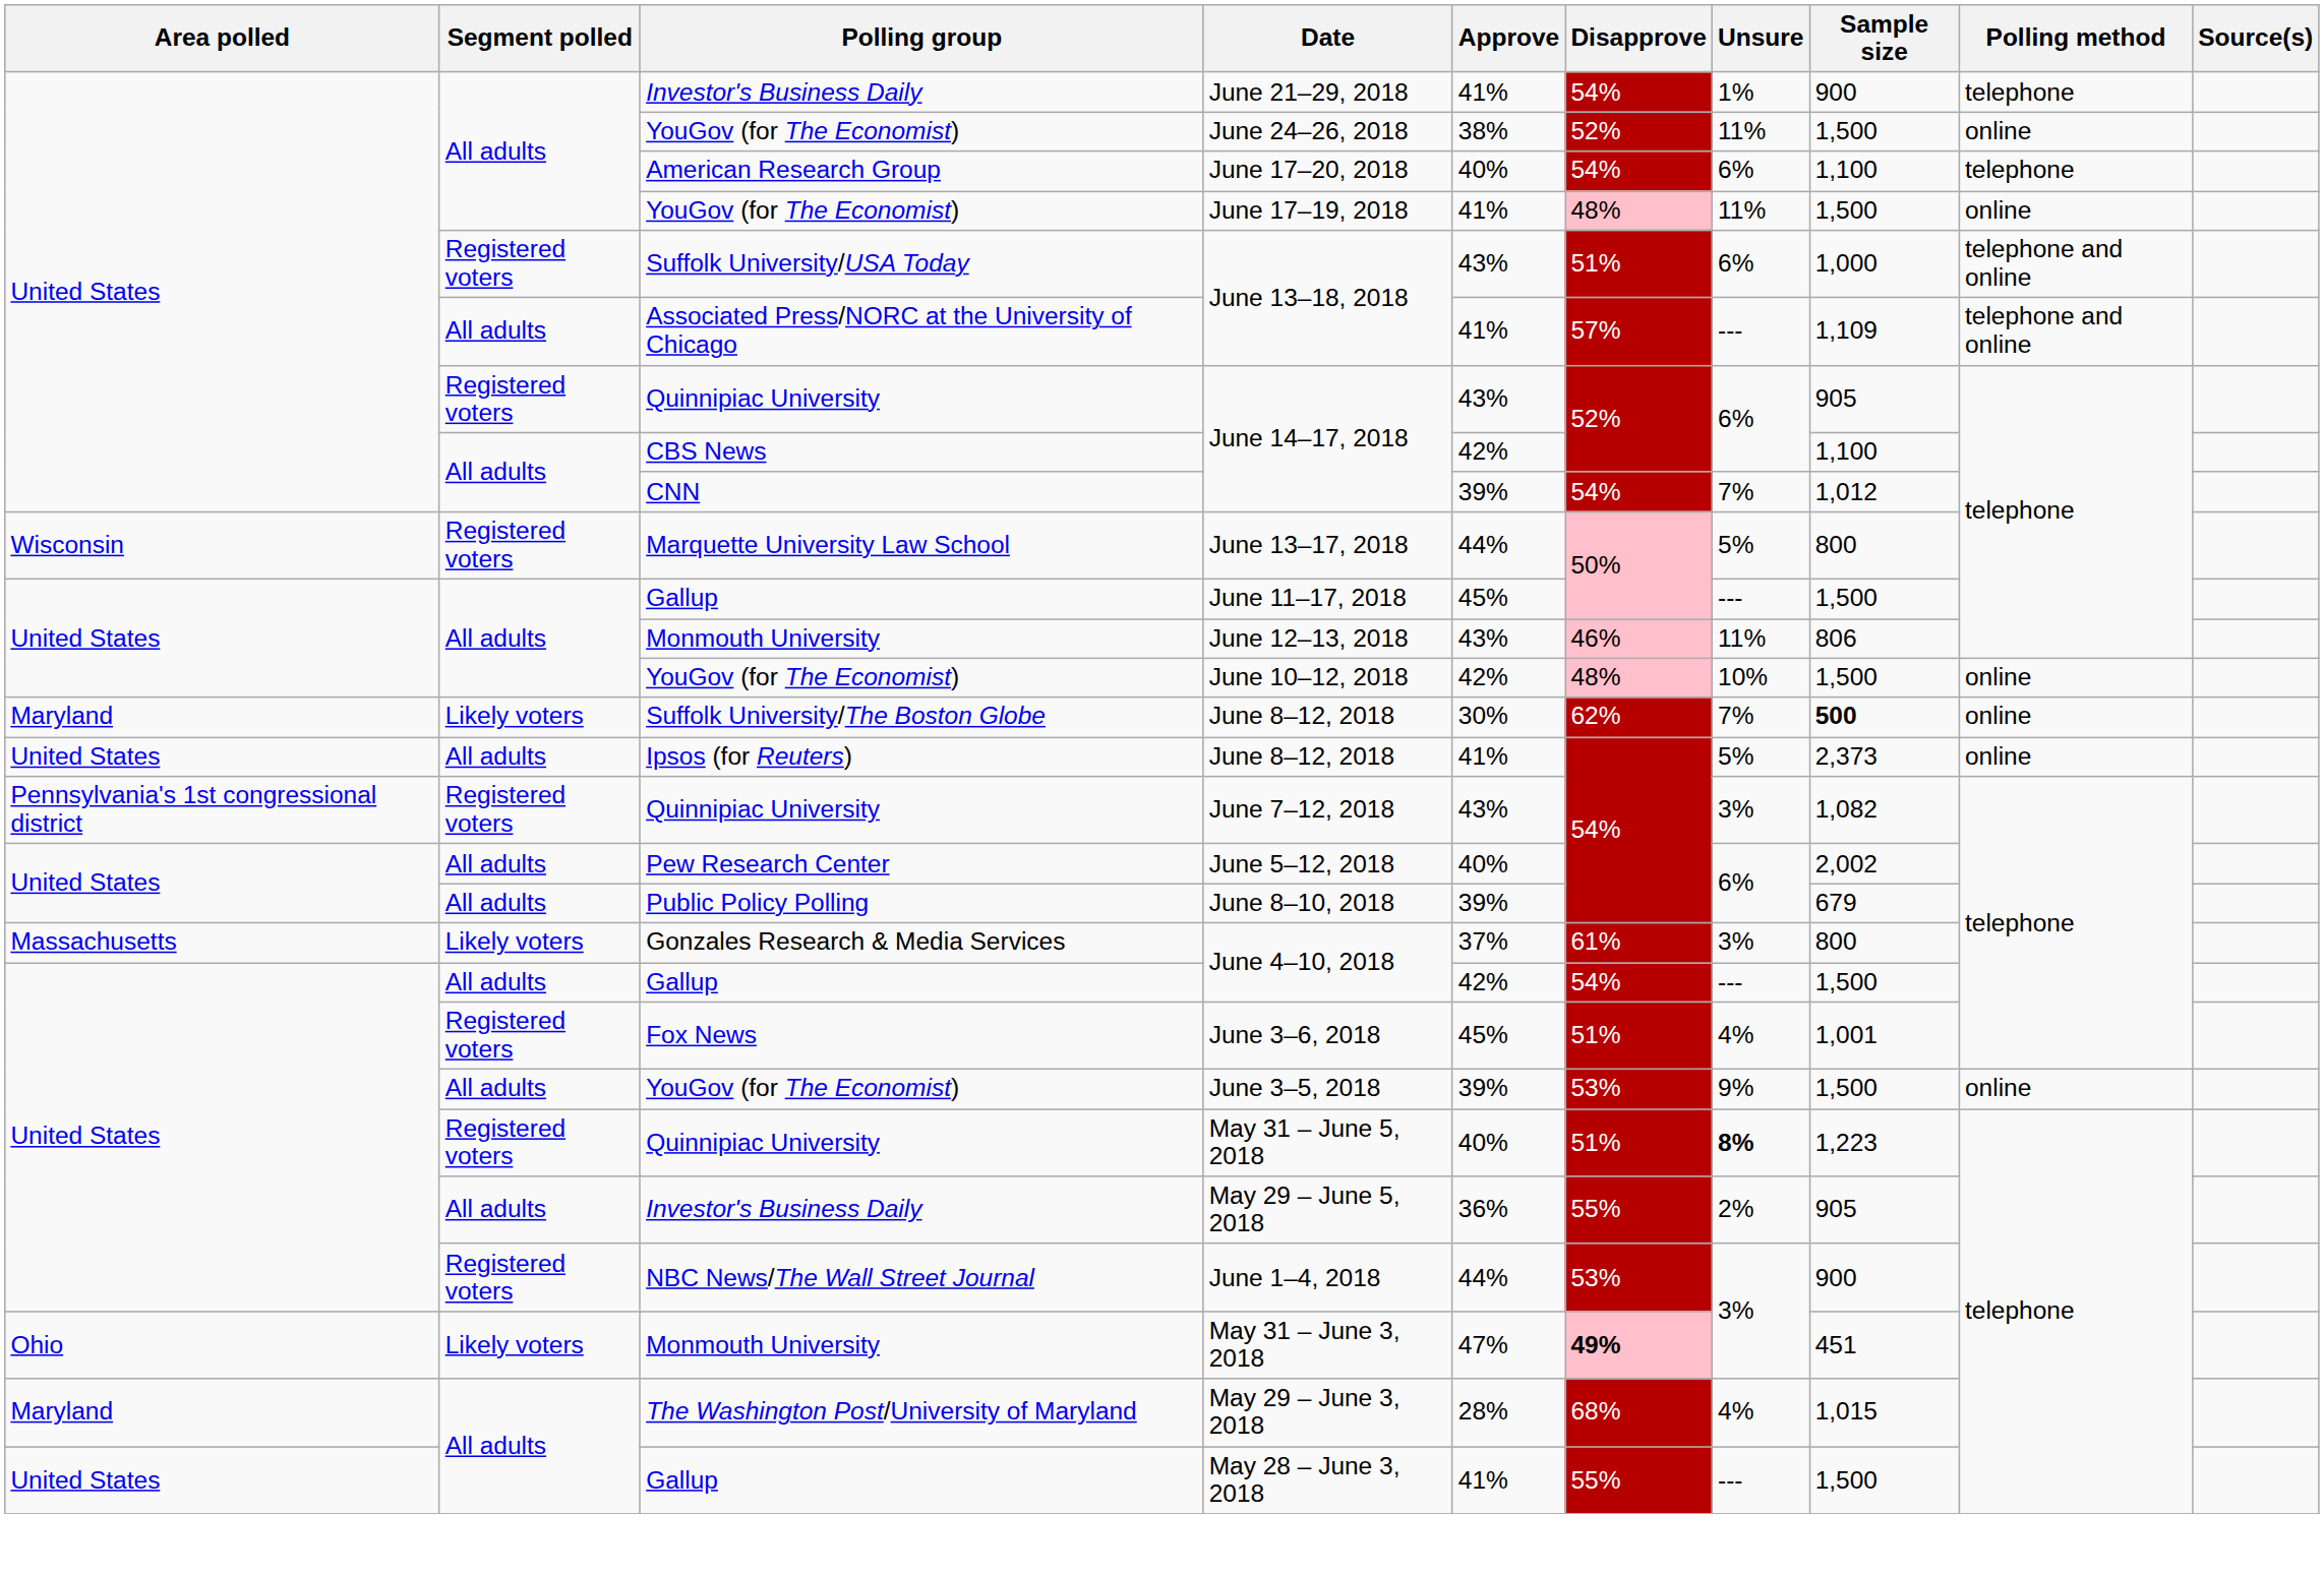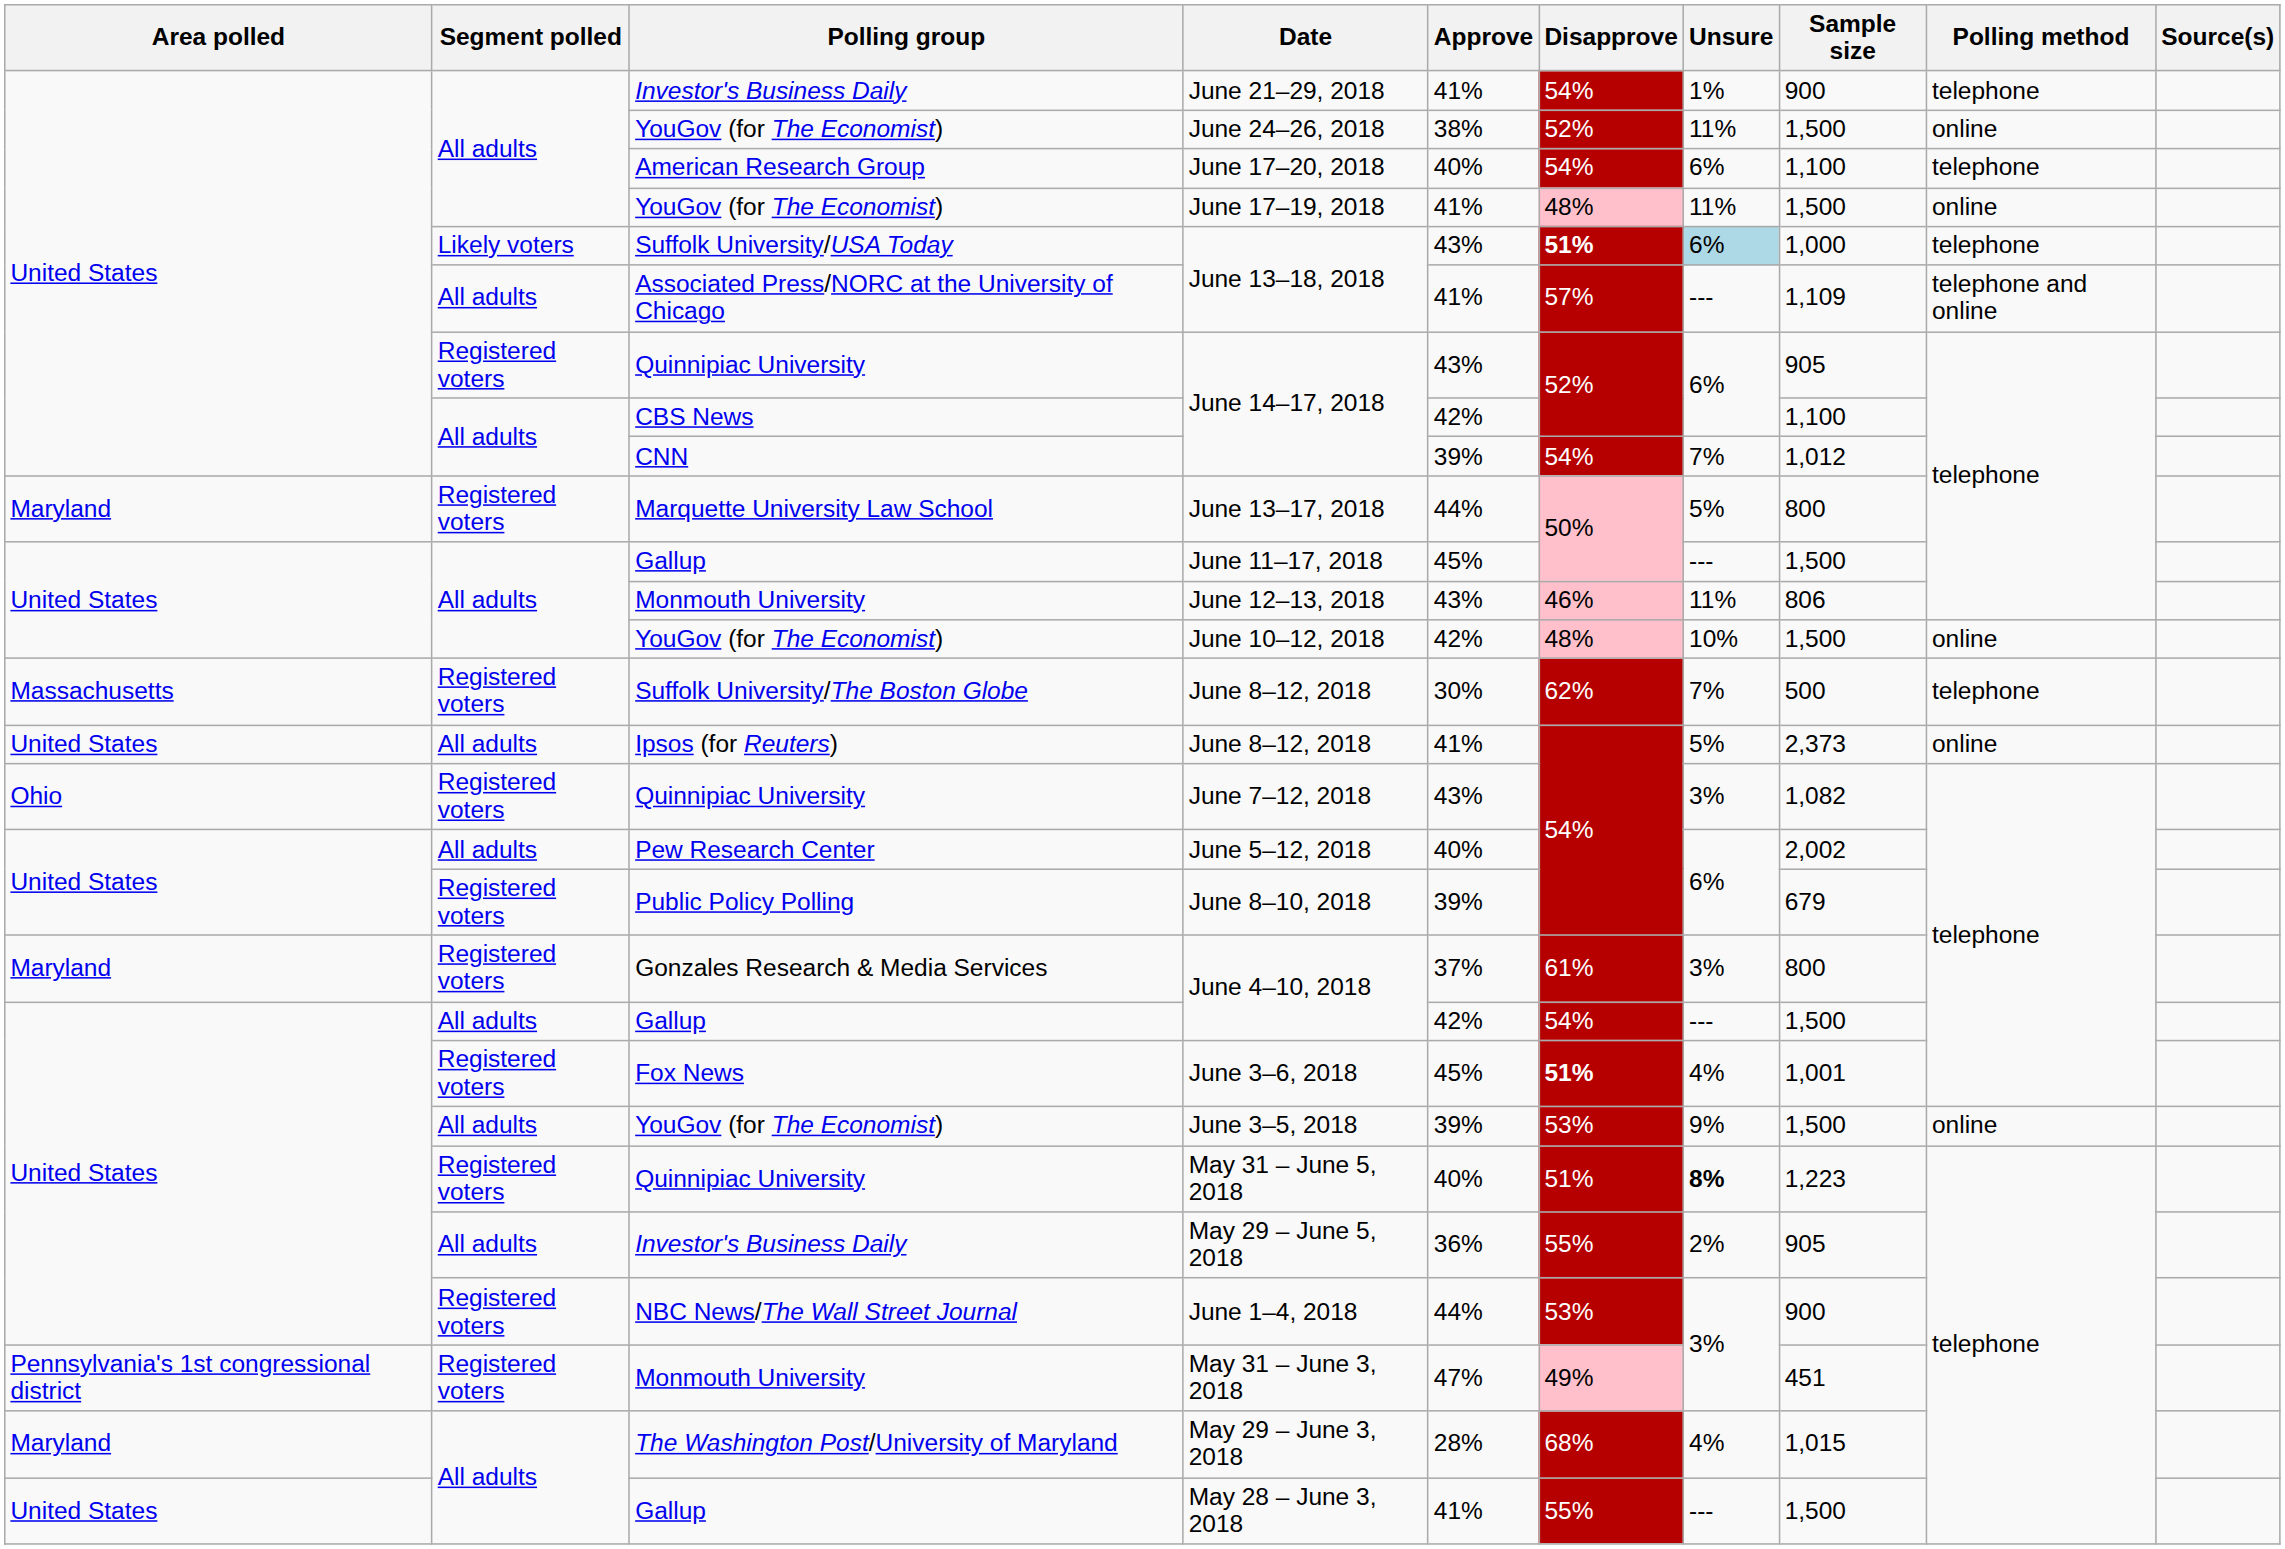Suffolk University/USA Today / June 13–18, 2018 | Segment polled: Registered voters -> Likely voters
Suffolk University/USA Today / June 13–18, 2018 | Disapprove: normal -> bold
Suffolk University/USA Today / June 13–18, 2018 | Unsure: no background -> lightblue background
Suffolk University/USA Today / June 13–18, 2018 | Polling method: telephone and online -> telephone
June 13–17, 2018 | Area polled: Wisconsin -> Maryland
Suffolk University/The Boston Globe / June 8–12, 2018 | Area polled: Maryland -> Massachusetts
Suffolk University/The Boston Globe / June 8–12, 2018 | Segment polled: Likely voters -> Registered voters
Suffolk University/The Boston Globe / June 8–12, 2018 | Sample size: bold -> normal
Suffolk University/The Boston Globe / June 8–12, 2018 | Polling method: online -> telephone
June 7–12, 2018 | Area polled: Pennsylvania's 1st congressional district -> Ohio
June 8–10, 2018 | Segment polled: All adults -> Registered voters
Gonzales Research & Media Services / June 4–10, 2018 | Area polled: Massachusetts -> Maryland
Gonzales Research & Media Services / June 4–10, 2018 | Segment polled: Likely voters -> Registered voters
June 3–6, 2018 | Disapprove: normal -> bold
May 31 – June 3, 2018 | Area polled: Ohio -> Pennsylvania's 1st congressional district
May 31 – June 3, 2018 | Segment polled: Likely voters -> Registered voters
May 31 – June 3, 2018 | Disapprove: bold -> normal
